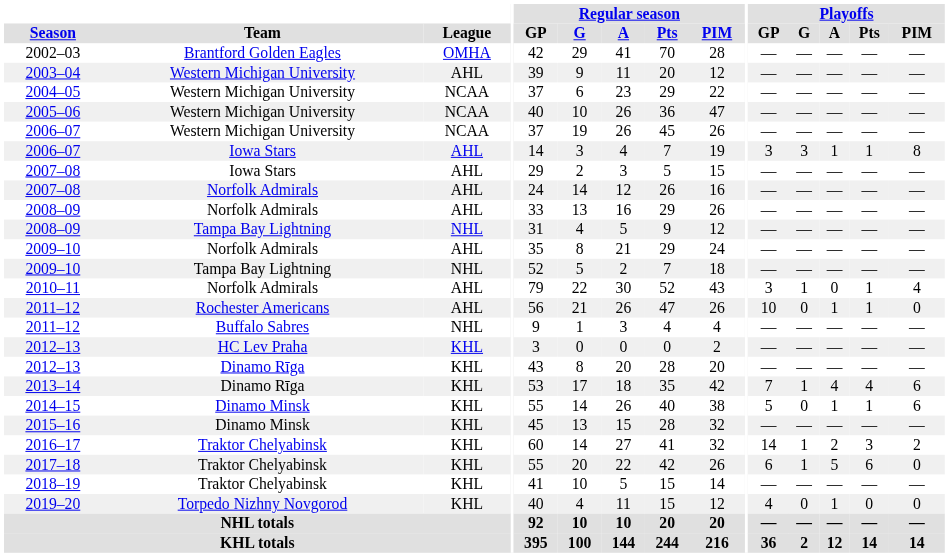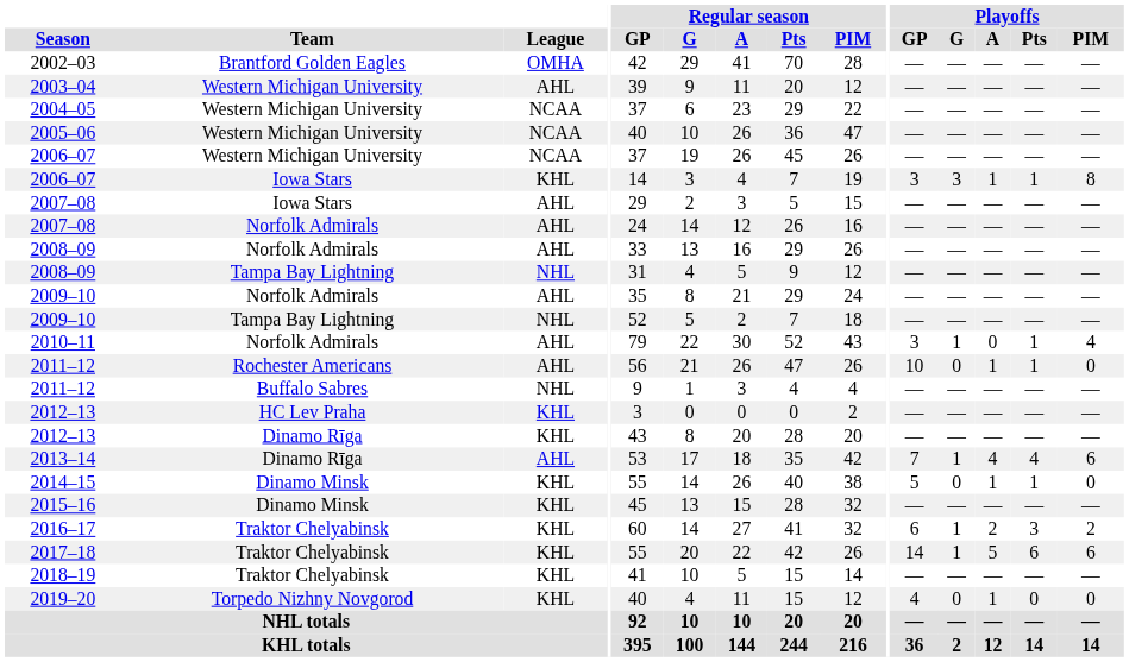2006–07 / Iowa Stars | League: AHL -> KHL
2013–14 | League: KHL -> AHL
2014–15 | Playoffs / PIM: 6 -> 0
2016–17 | Playoffs / GP: 14 -> 6
2017–18 | Playoffs / GP: 6 -> 14
2017–18 | Playoffs / PIM: 0 -> 6
